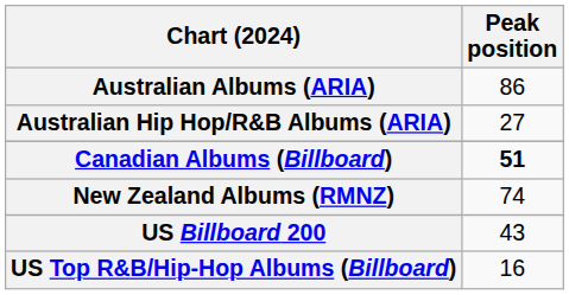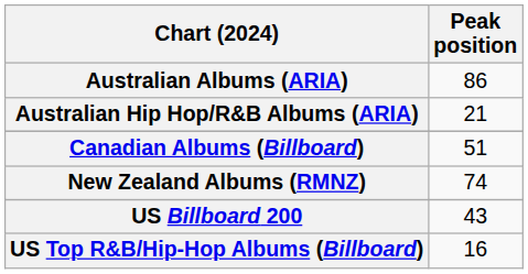Australian Hip Hop/R&B Albums (ARIA) | Peak position: 27 -> 21
Canadian Albums (Billboard) | Peak position: bold -> normal
